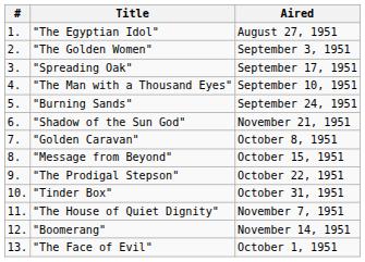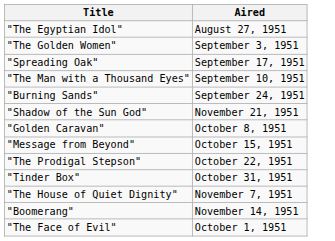- column: # | 1. | 2. | 3. | 4. | 5. | 6. | 7. | 8. | 9. | 10. | 11. | 12. | 13.
